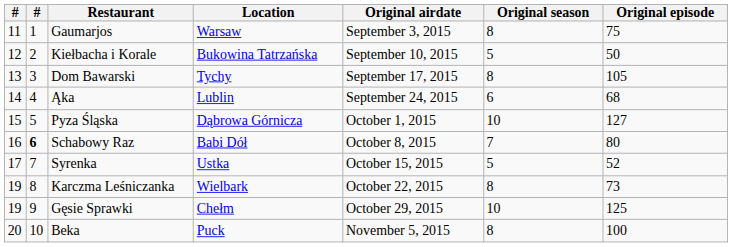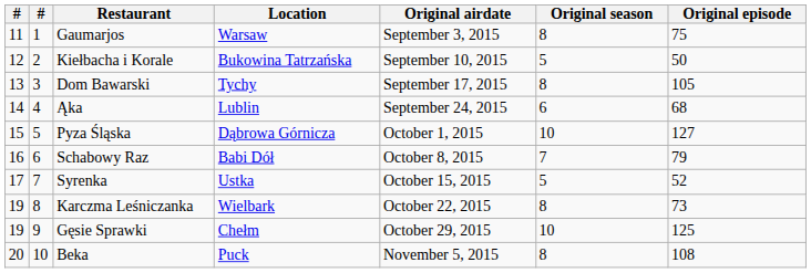Schabowy Raz | column 2: bold -> normal
Schabowy Raz | Original episode: 80 -> 79
Beka | Original episode: 100 -> 108
